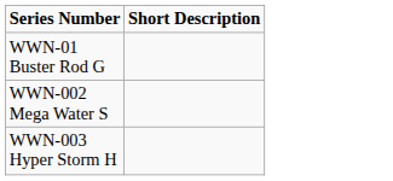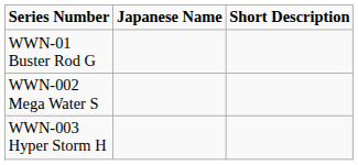+ column: Japanese Name
